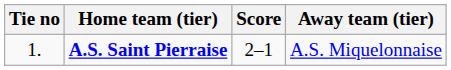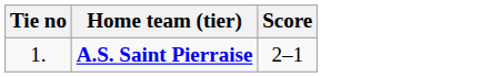- column: Away team (tier) | A.S. Miquelonnaise
